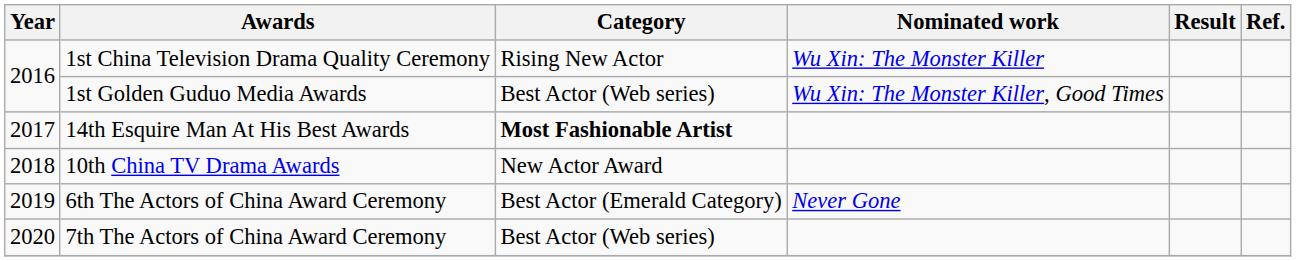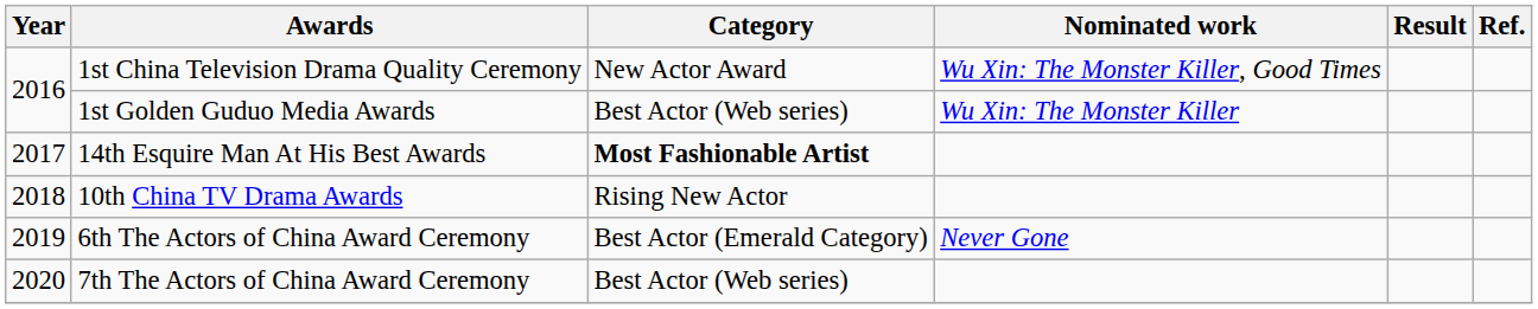1st China Television Drama Quality Ceremony | Category: Rising New Actor -> New Actor Award
1st China Television Drama Quality Ceremony | Nominated work: Wu Xin: The Monster Killer -> Wu Xin: The Monster Killer, Good Times
1st Golden Guduo Media Awards | Nominated work: Wu Xin: The Monster Killer, Good Times -> Wu Xin: The Monster Killer
10th China TV Drama Awards | Category: New Actor Award -> Rising New Actor
